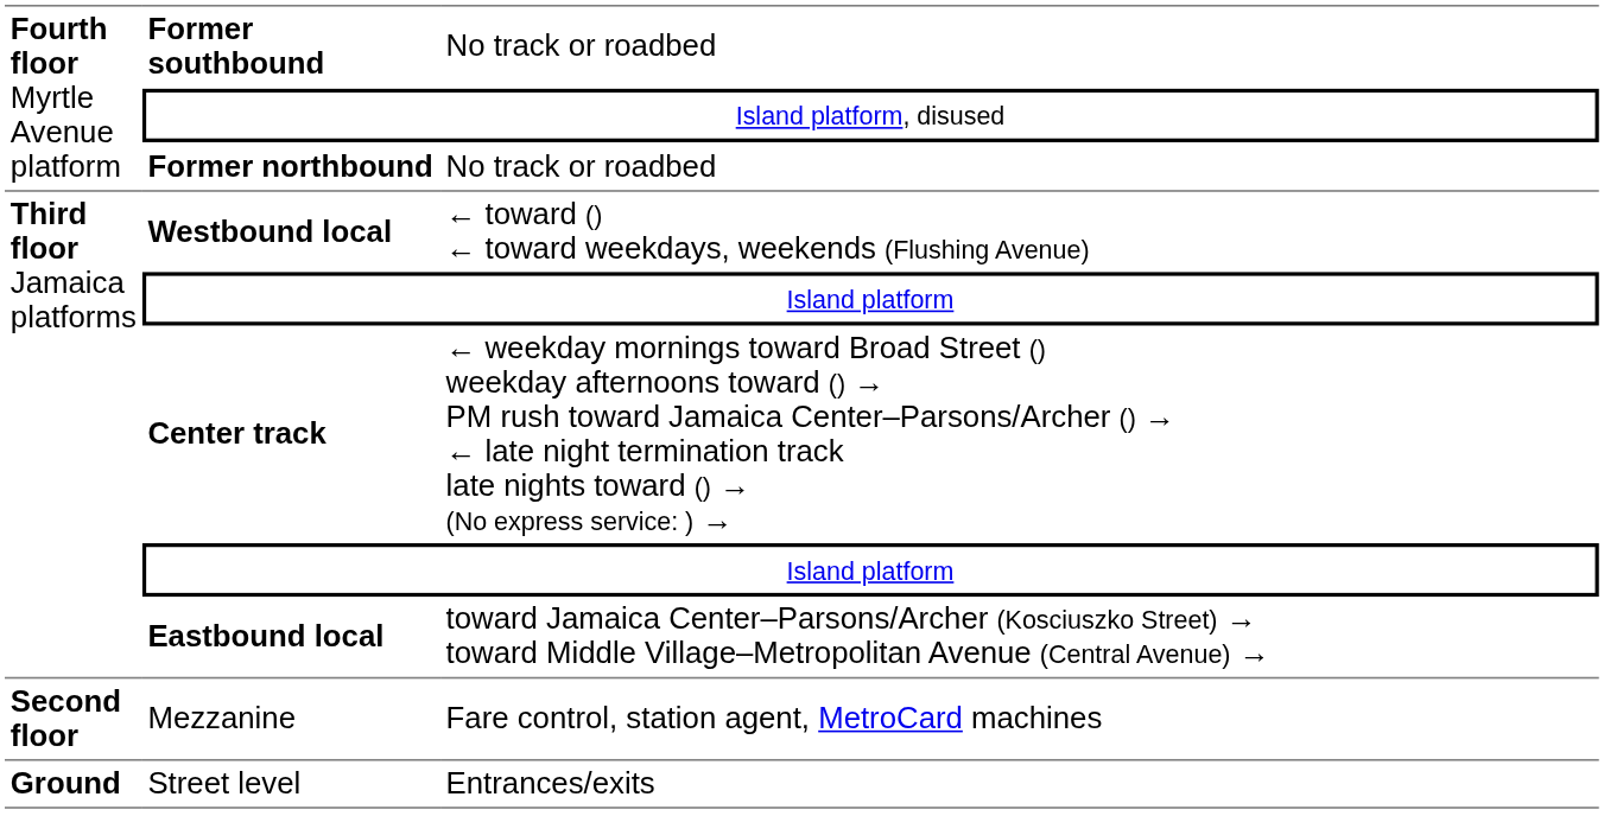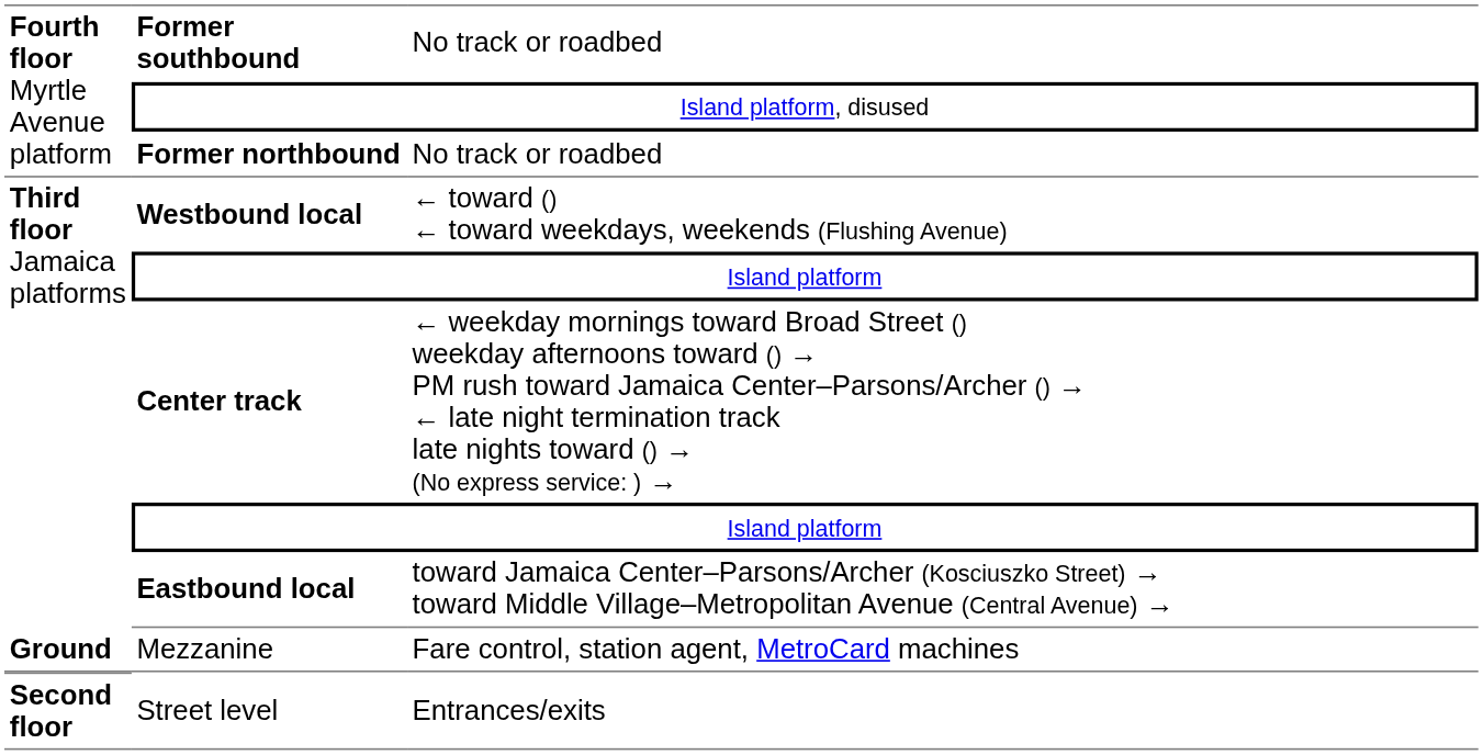Mezzanine | column 1: Second floor -> Ground
Street level | column 1: Ground -> Second floor
